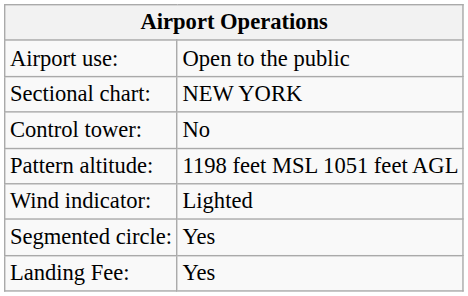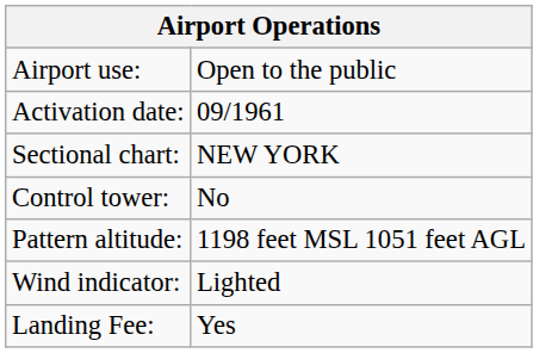+ row: Activation date: | 09/1961
- row: Segmented circle: | Yes
